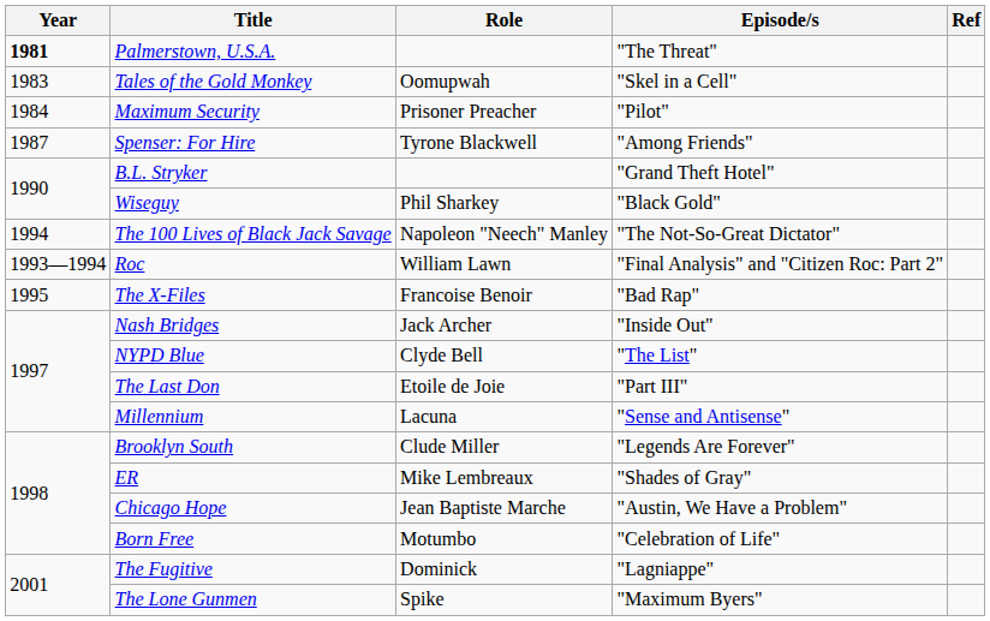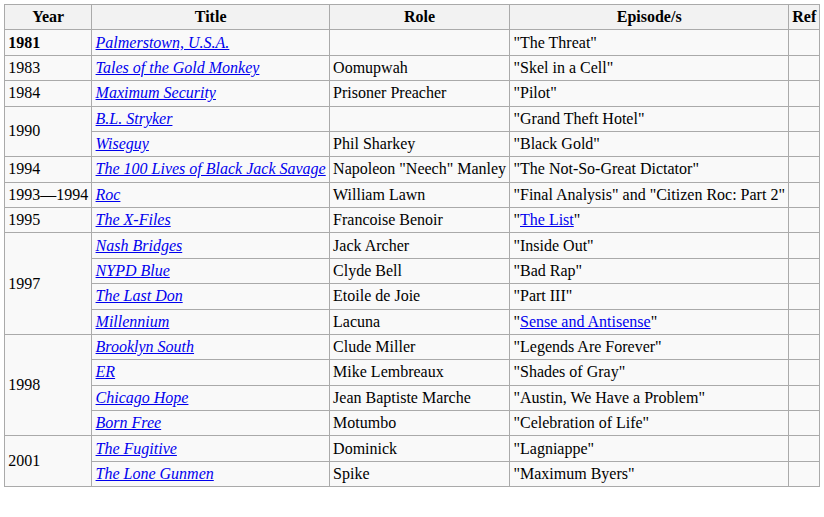- row: 1987 | Spenser: For Hire | Tyrone Blackwell | "Among Friends"
The X-Files | Episode/s: "Bad Rap" -> "The List"
NYPD Blue | Episode/s: "The List" -> "Bad Rap"
